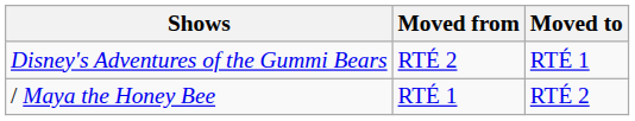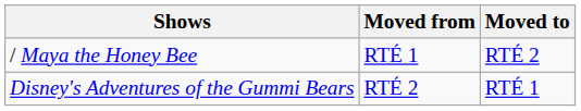rows swapped: Disney's Adventures of the Gummi Bears <-> / Maya the Honey Bee
